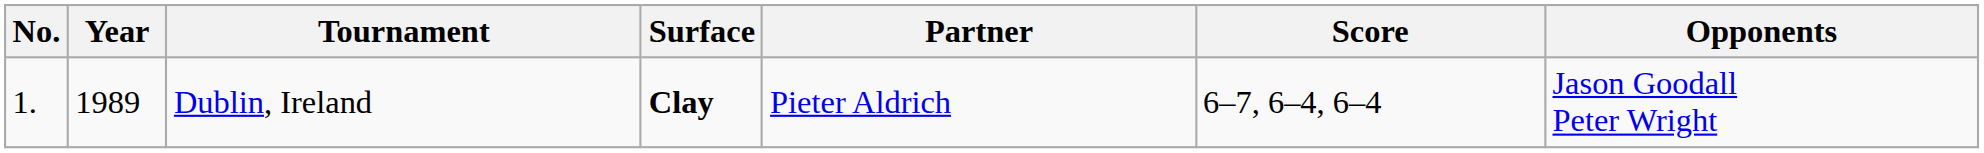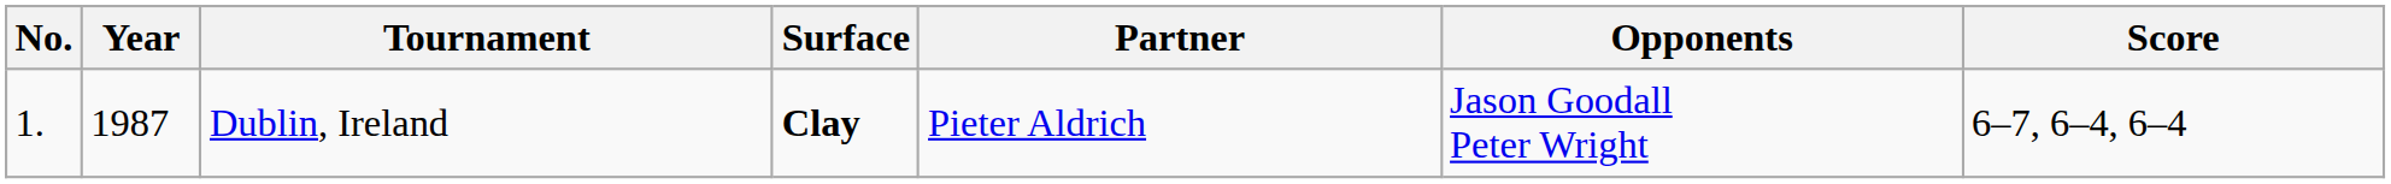columns swapped: Opponents <-> Score
Dublin, Ireland | Year: 1989 -> 1987
